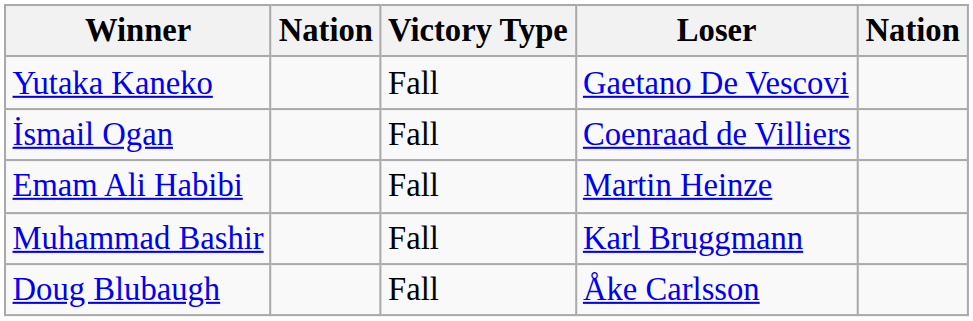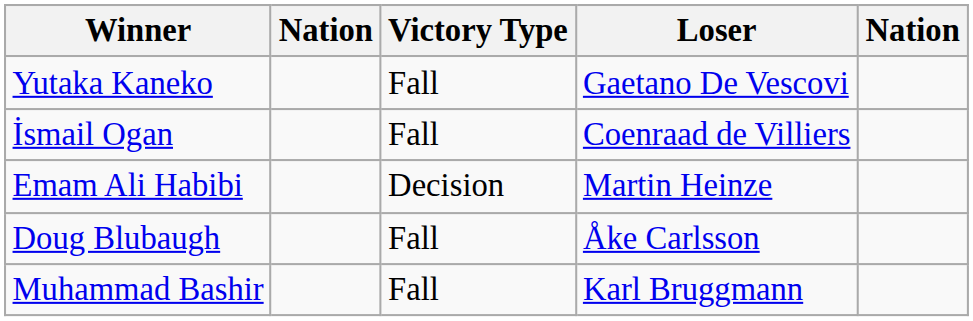Emam Ali Habibi | Victory Type: Fall -> Decision
rows swapped: Doug Blubaugh <-> Muhammad Bashir
